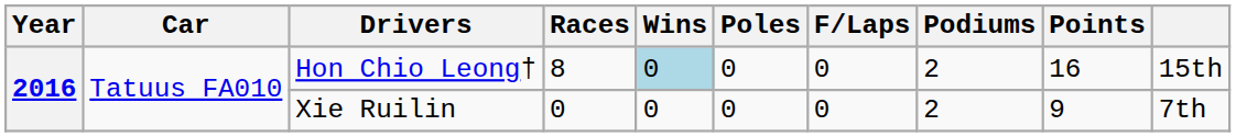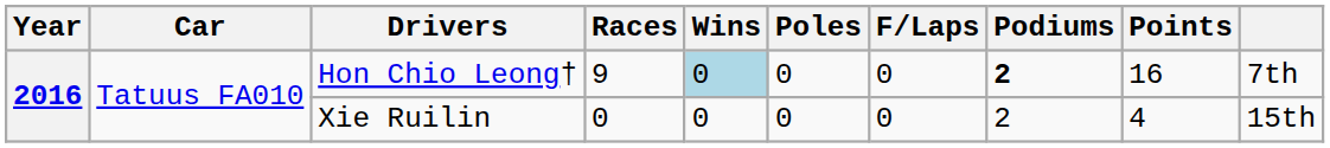Hon Chio Leong† | Races: 8 -> 9
Hon Chio Leong† | Podiums: normal -> bold
Hon Chio Leong† | column 10: 15th -> 7th
Xie Ruilin | Points: 9 -> 4
Xie Ruilin | column 10: 7th -> 15th
